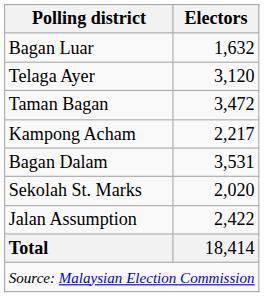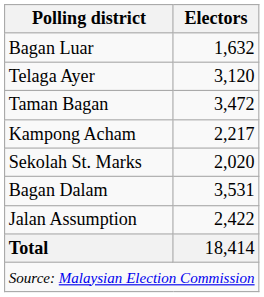rows swapped: Sekolah St. Marks <-> Bagan Dalam
